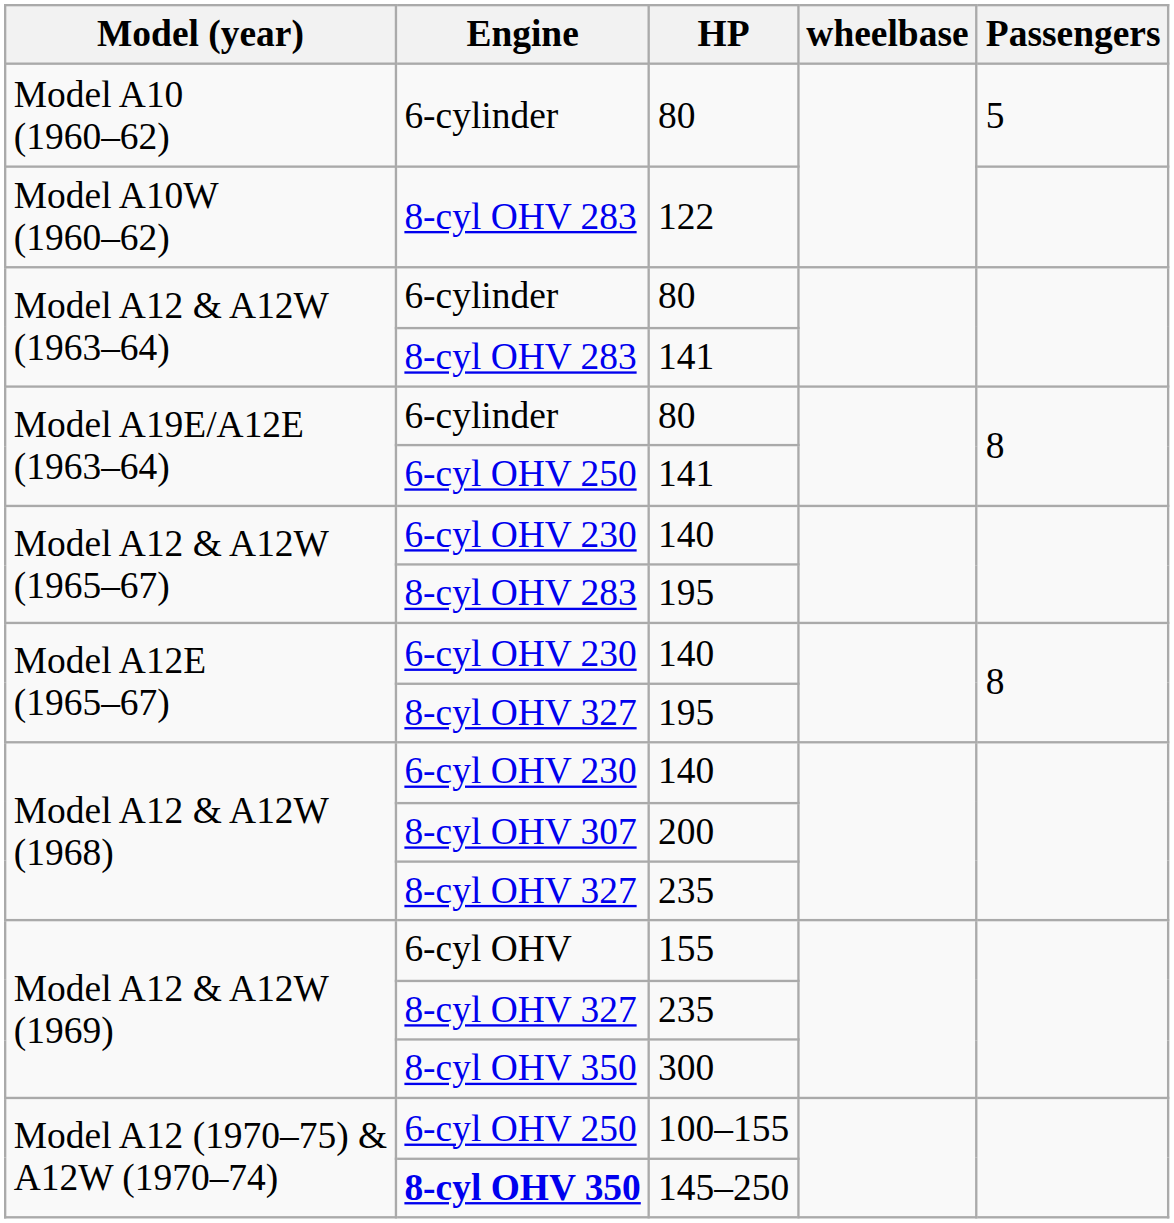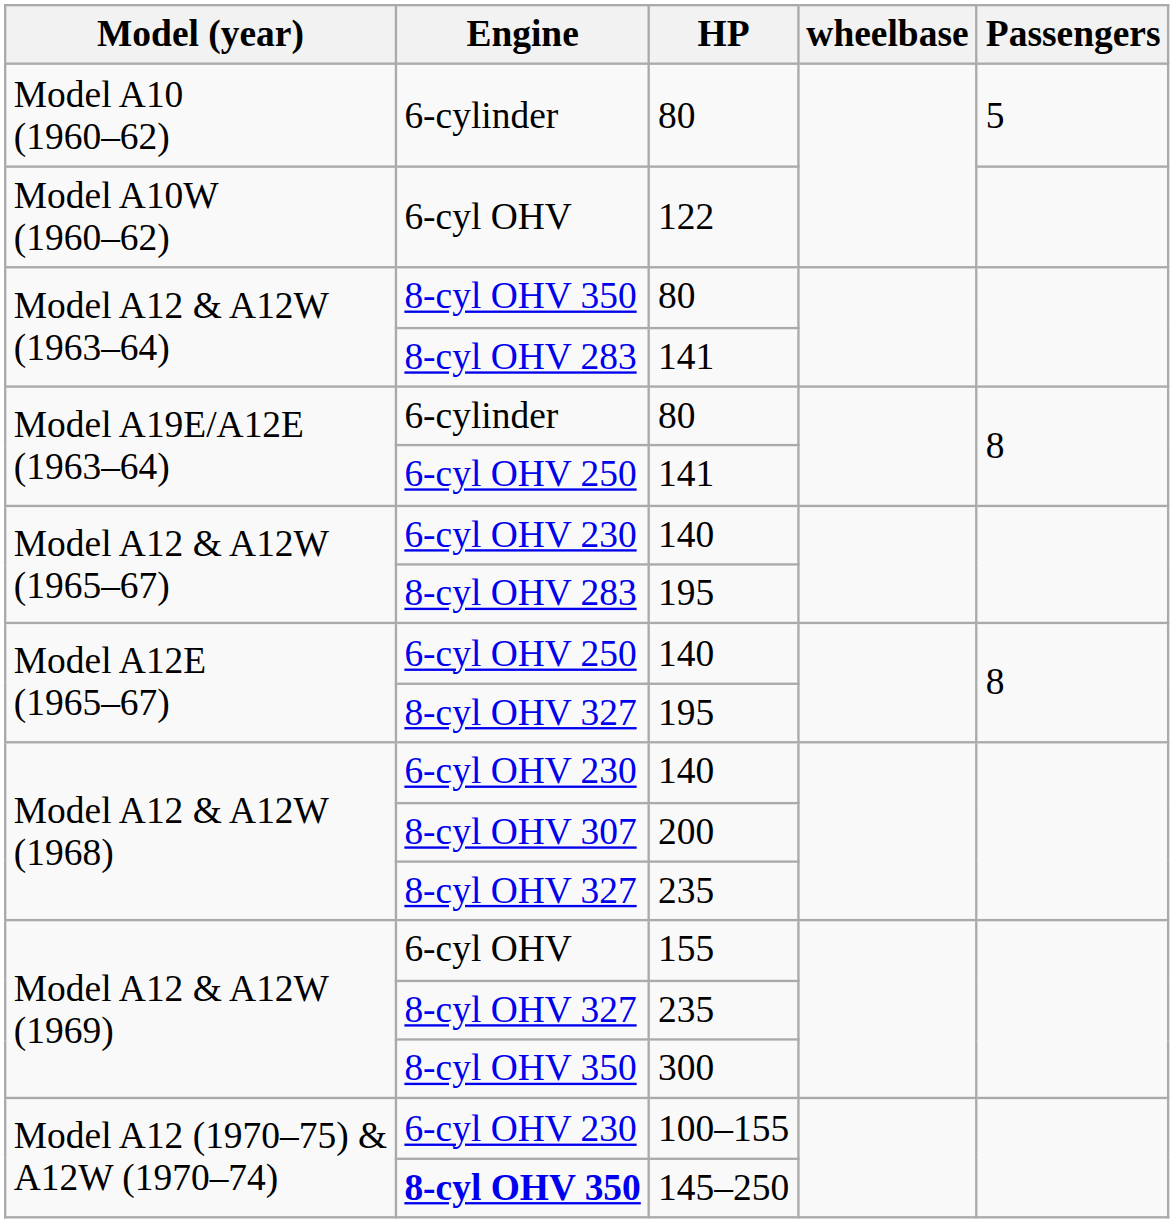122 | Engine: 8-cyl OHV 283 -> 6-cyl OHV
Model A12 & A12W (1963–64) / 80 | Engine: 6-cylinder -> 8-cyl OHV 350
Model A12E (1965–67) / 140 | Engine: 6-cyl OHV 230 -> 6-cyl OHV 250
100–155 | Engine: 6-cyl OHV 250 -> 6-cyl OHV 230
